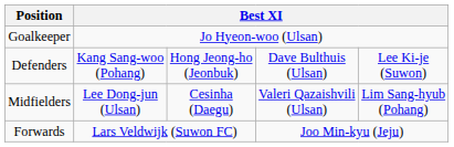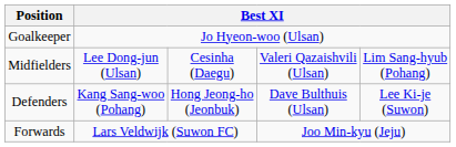rows swapped: Defenders <-> Midfielders
